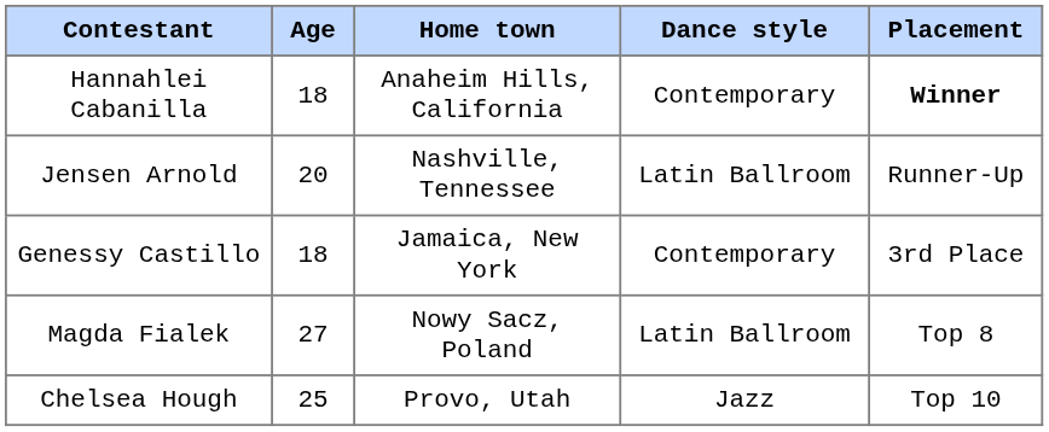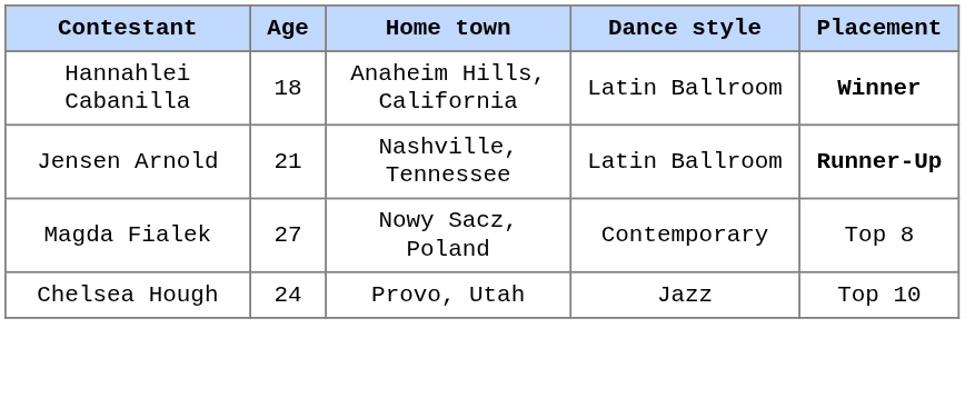Hannahlei Cabanilla | Dance style: Contemporary -> Latin Ballroom
Jensen Arnold | Age: 20 -> 21
Jensen Arnold | Placement: normal -> bold
- row: Genessy Castillo | 18 | Jamaica, New York | Contemporary | 3rd Place
Magda Fialek | Dance style: Latin Ballroom -> Contemporary
Chelsea Hough | Age: 25 -> 24
